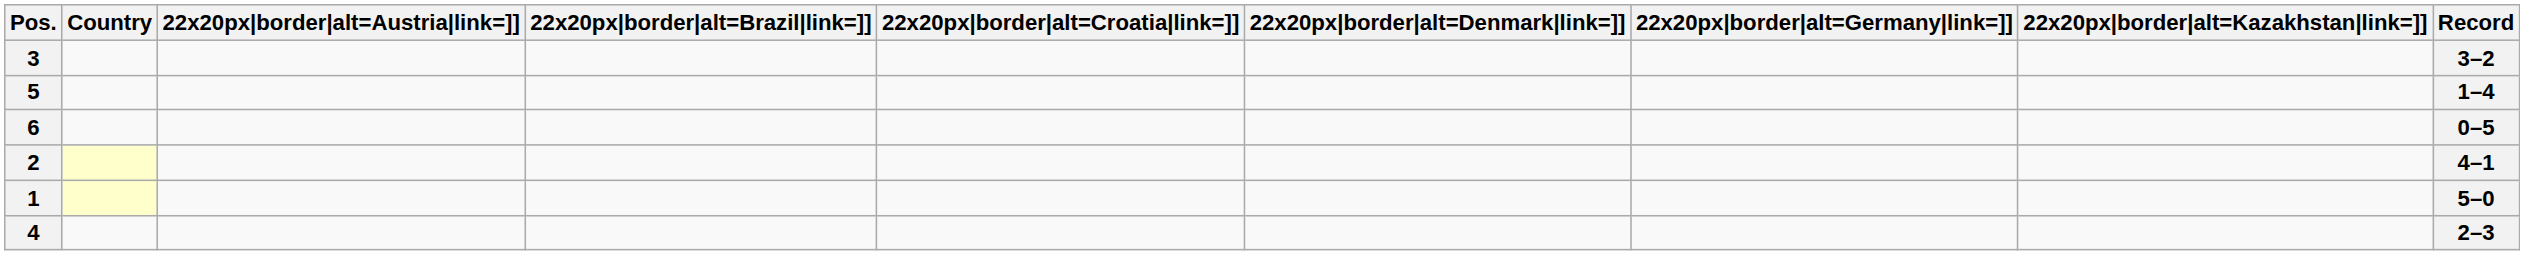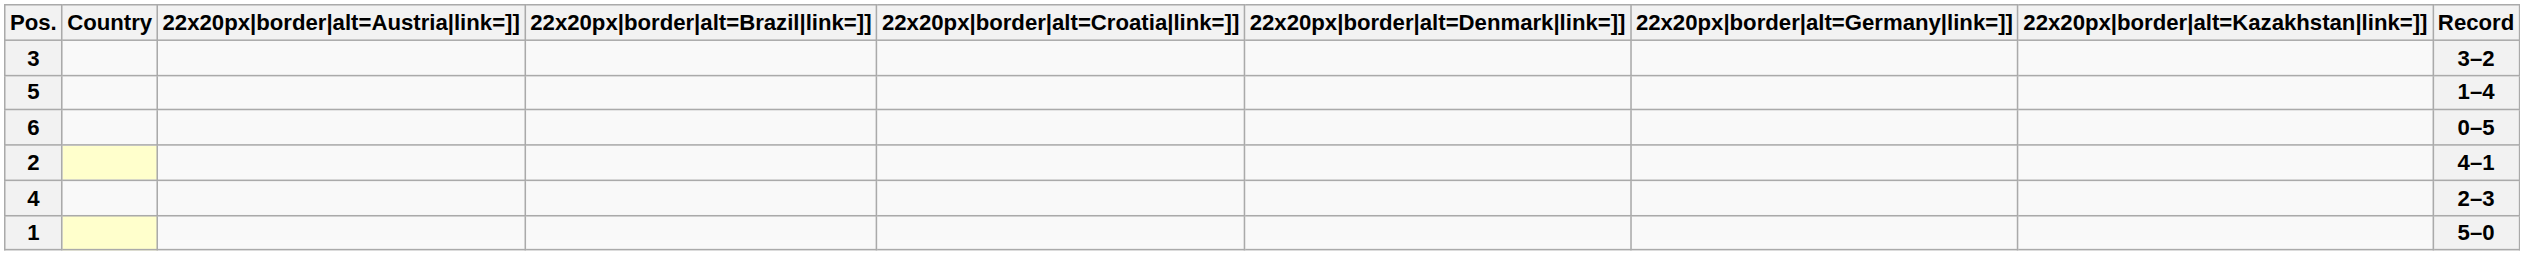rows swapped: 1 <-> 4
